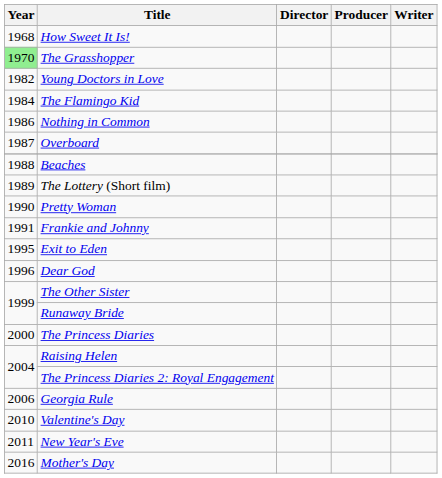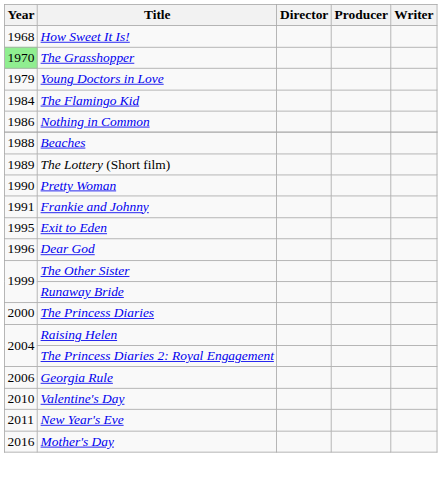Young Doctors in Love | Year: 1982 -> 1979
- row: 1987 | Overboard
